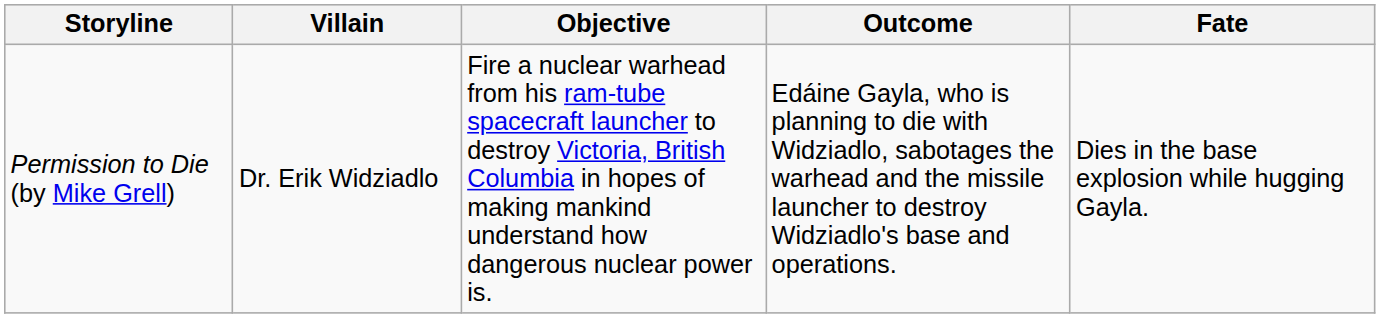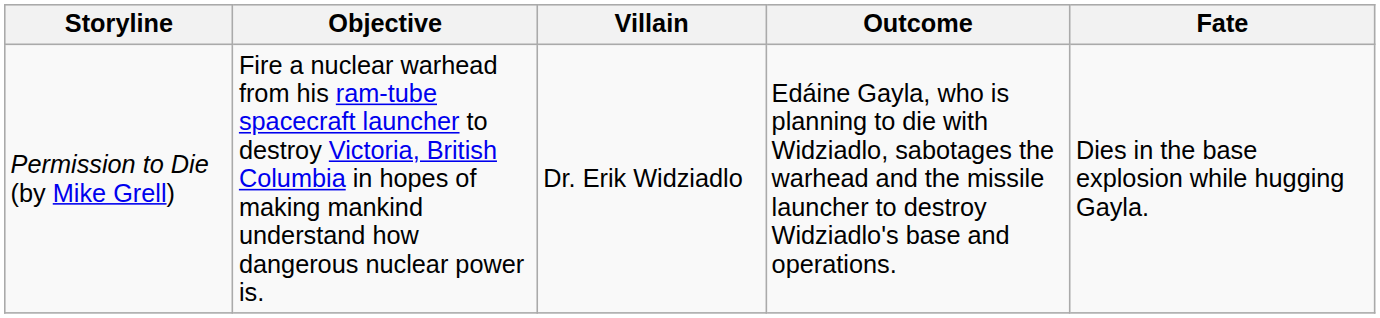columns swapped: Villain <-> Objective
